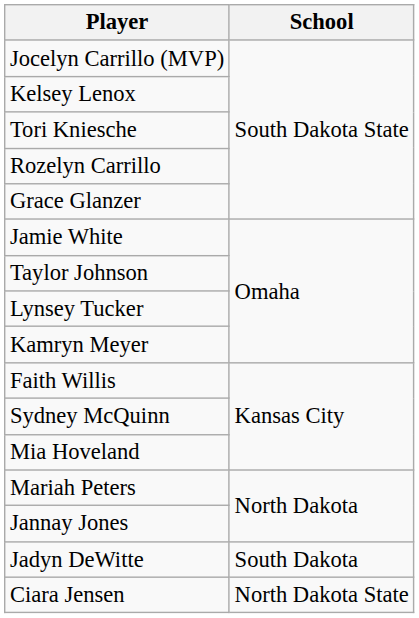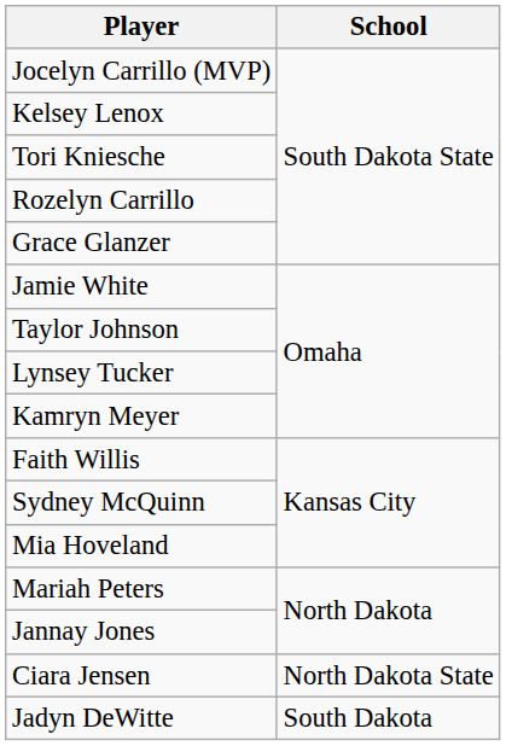rows swapped: Ciara Jensen <-> Jadyn DeWitte
